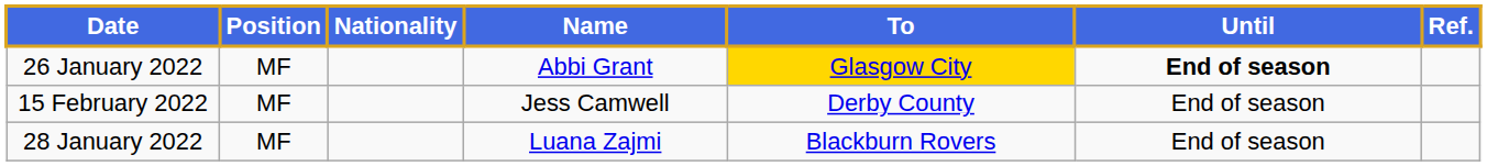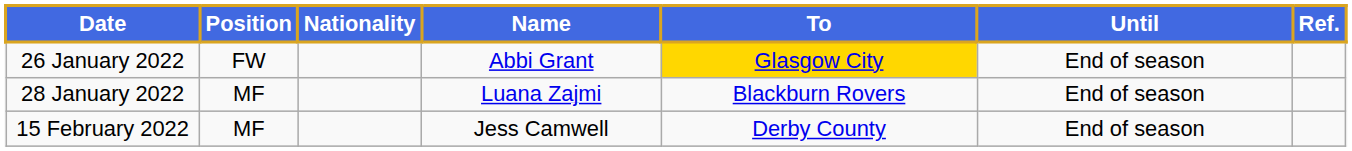26 January 2022 | Position: MF -> FW
26 January 2022 | Until: bold -> normal
rows swapped: 28 January 2022 <-> 15 February 2022
